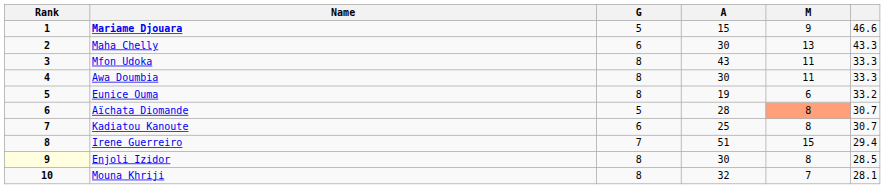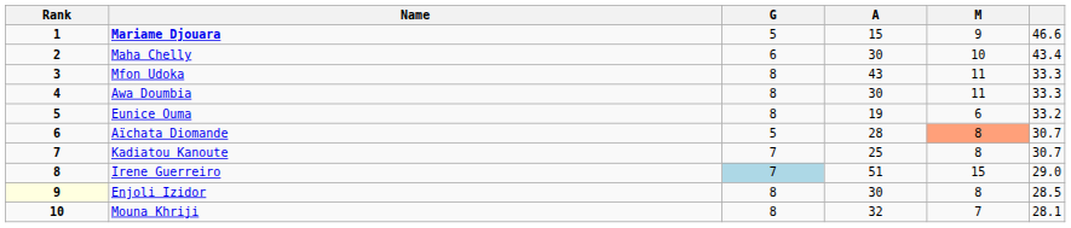Maha Chelly | M: 13 -> 10
Maha Chelly | column 6: 43.3 -> 43.4
Kadiatou Kanoute | G: 6 -> 7
Irene Guerreiro | G: no background -> lightblue background
Irene Guerreiro | column 6: 29.4 -> 29.0
